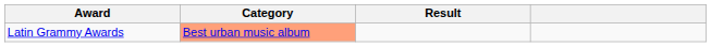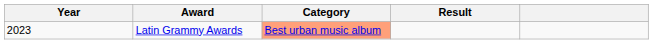+ column: Year | 2023
